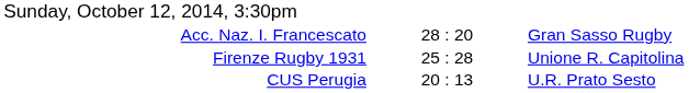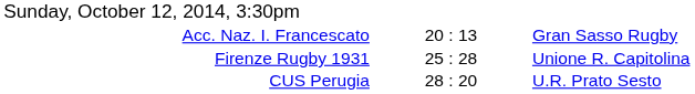Acc. Naz. I. Francescato | column 2: 28 : 20 -> 20 : 13
CUS Perugia | column 2: 20 : 13 -> 28 : 20
